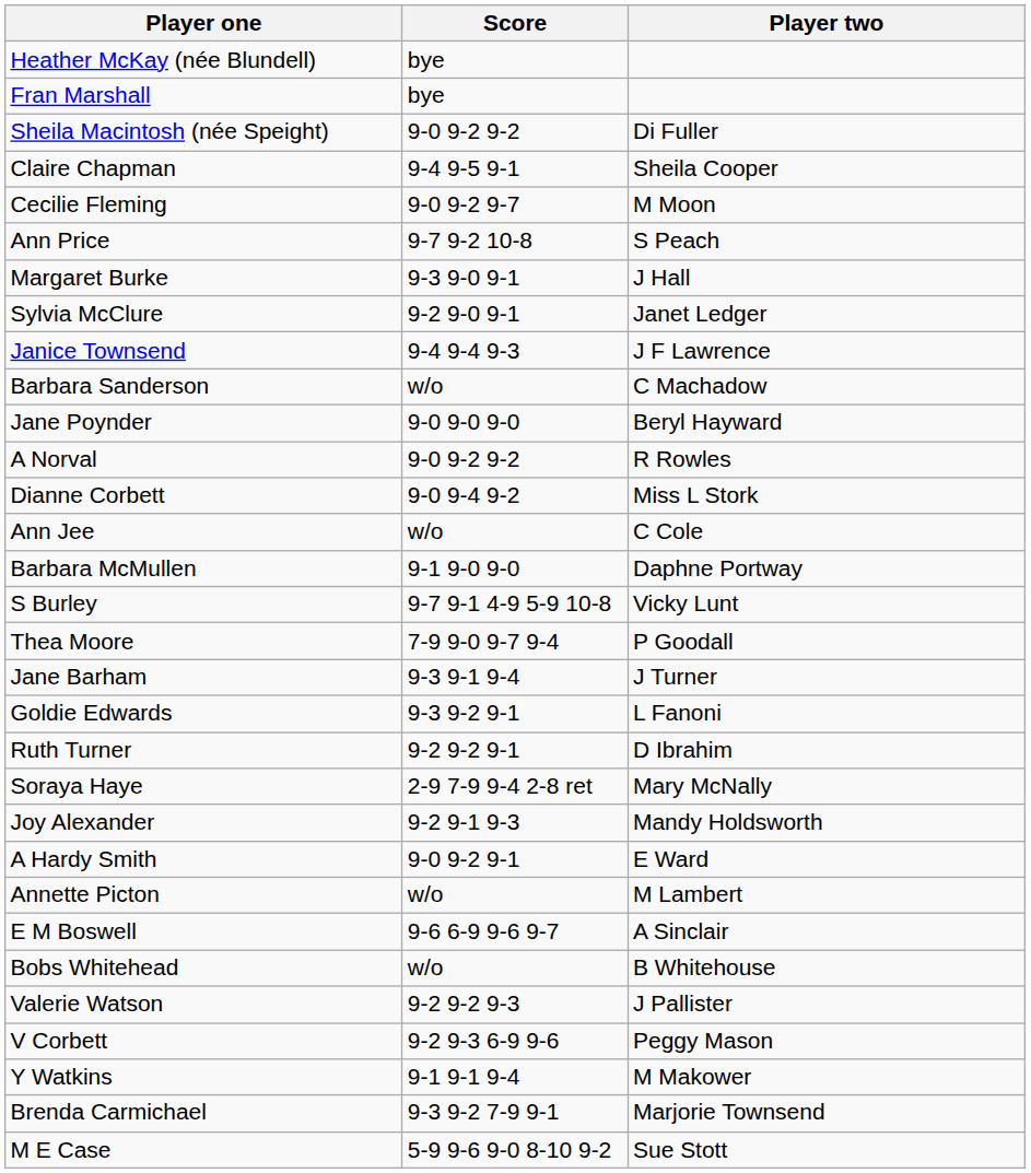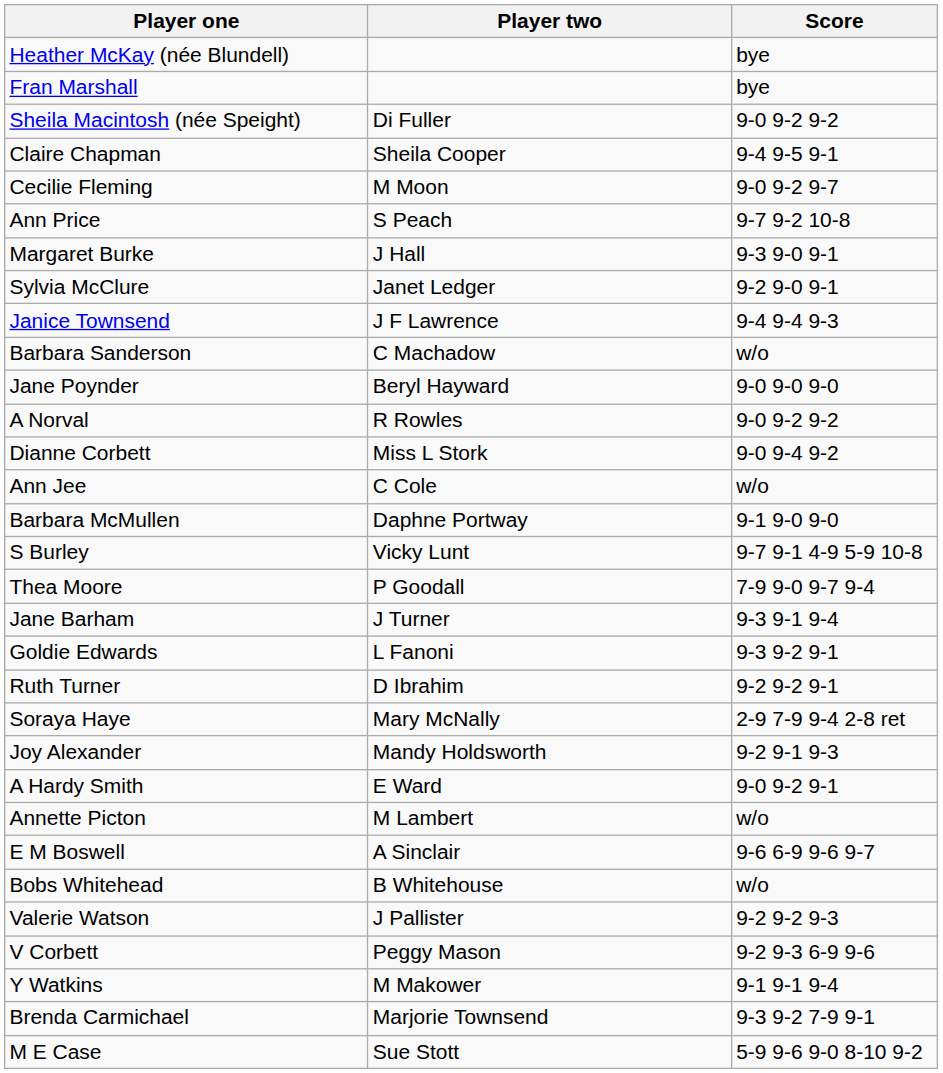columns swapped: Player two <-> Score
